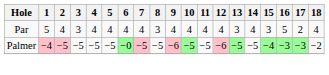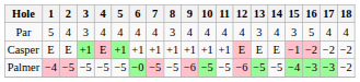Par | 17: 2 -> 4
+ row: Casper | E | E | +1 | E | +1 | +1 | +1 | +1 | +1 | +1 | +1 | E | E | E | −1 | −2 | −2 | −2
